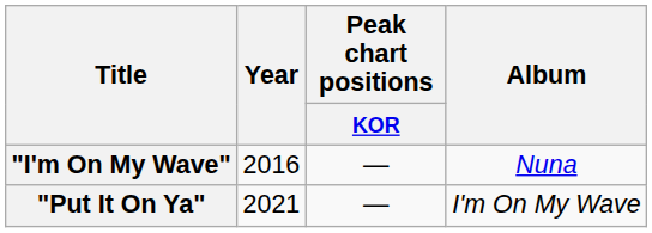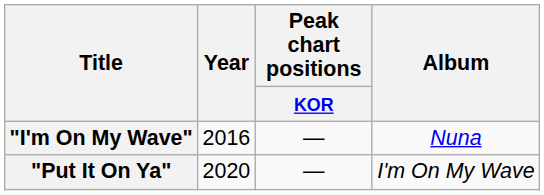"Put It On Ya" | Year: 2021 -> 2020
